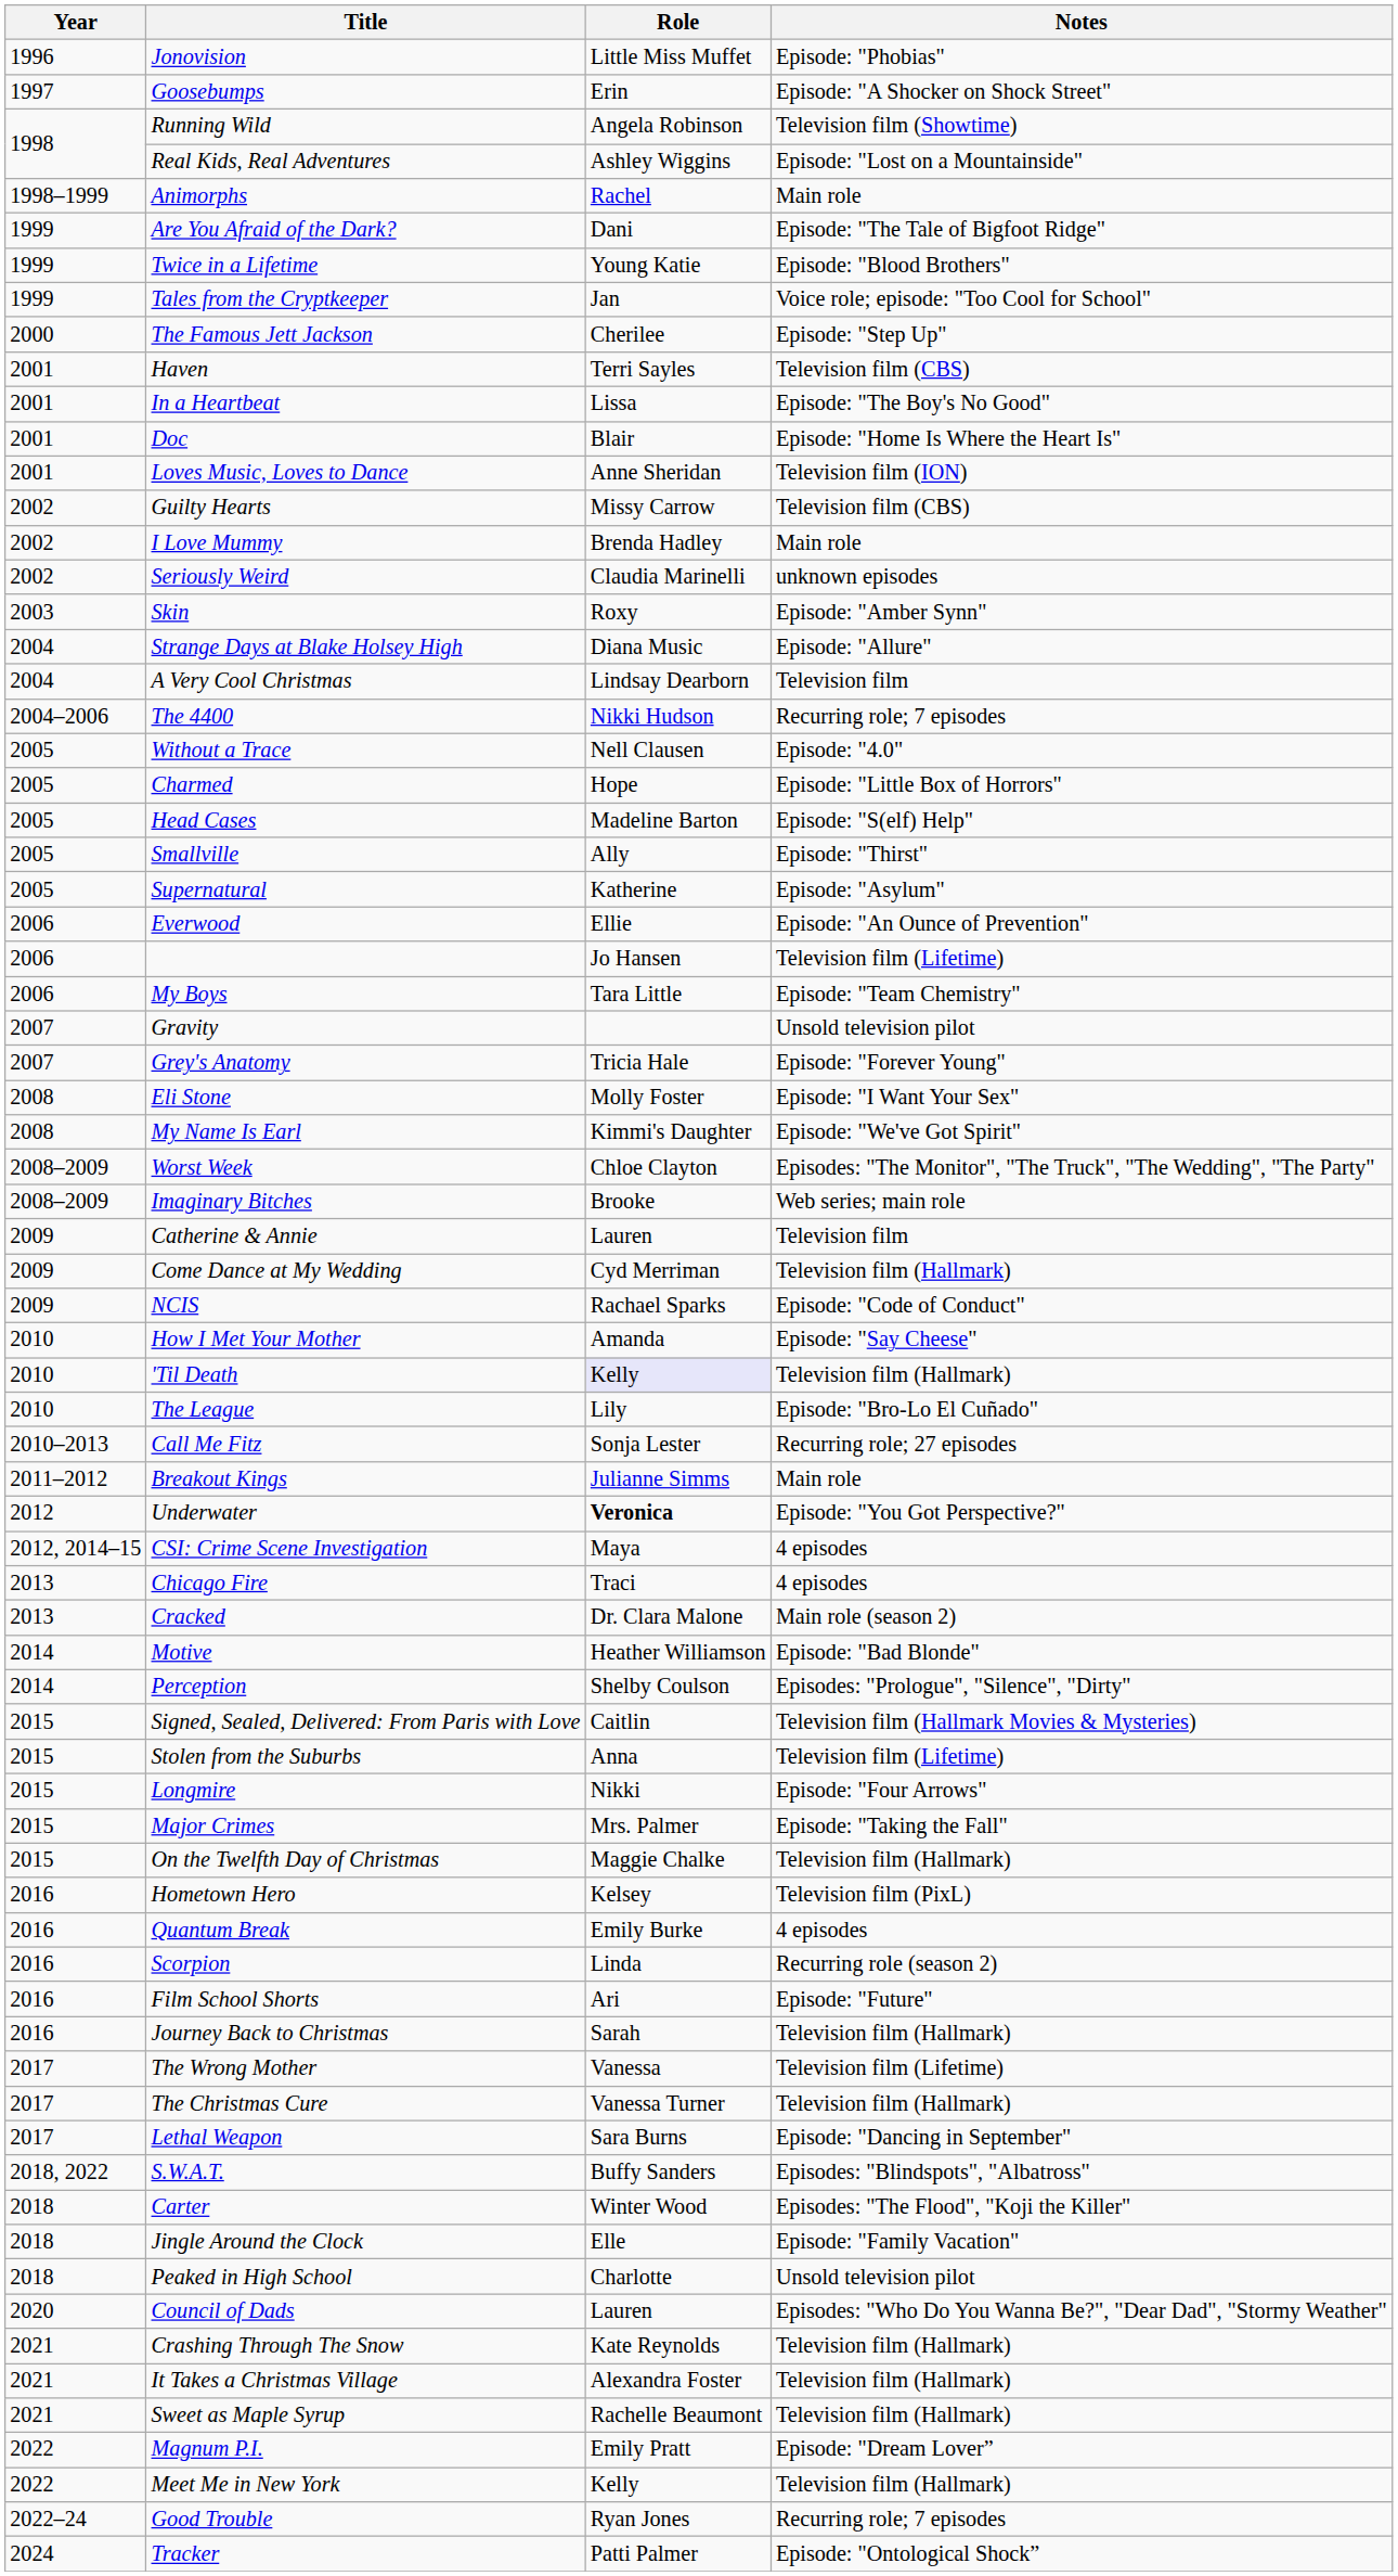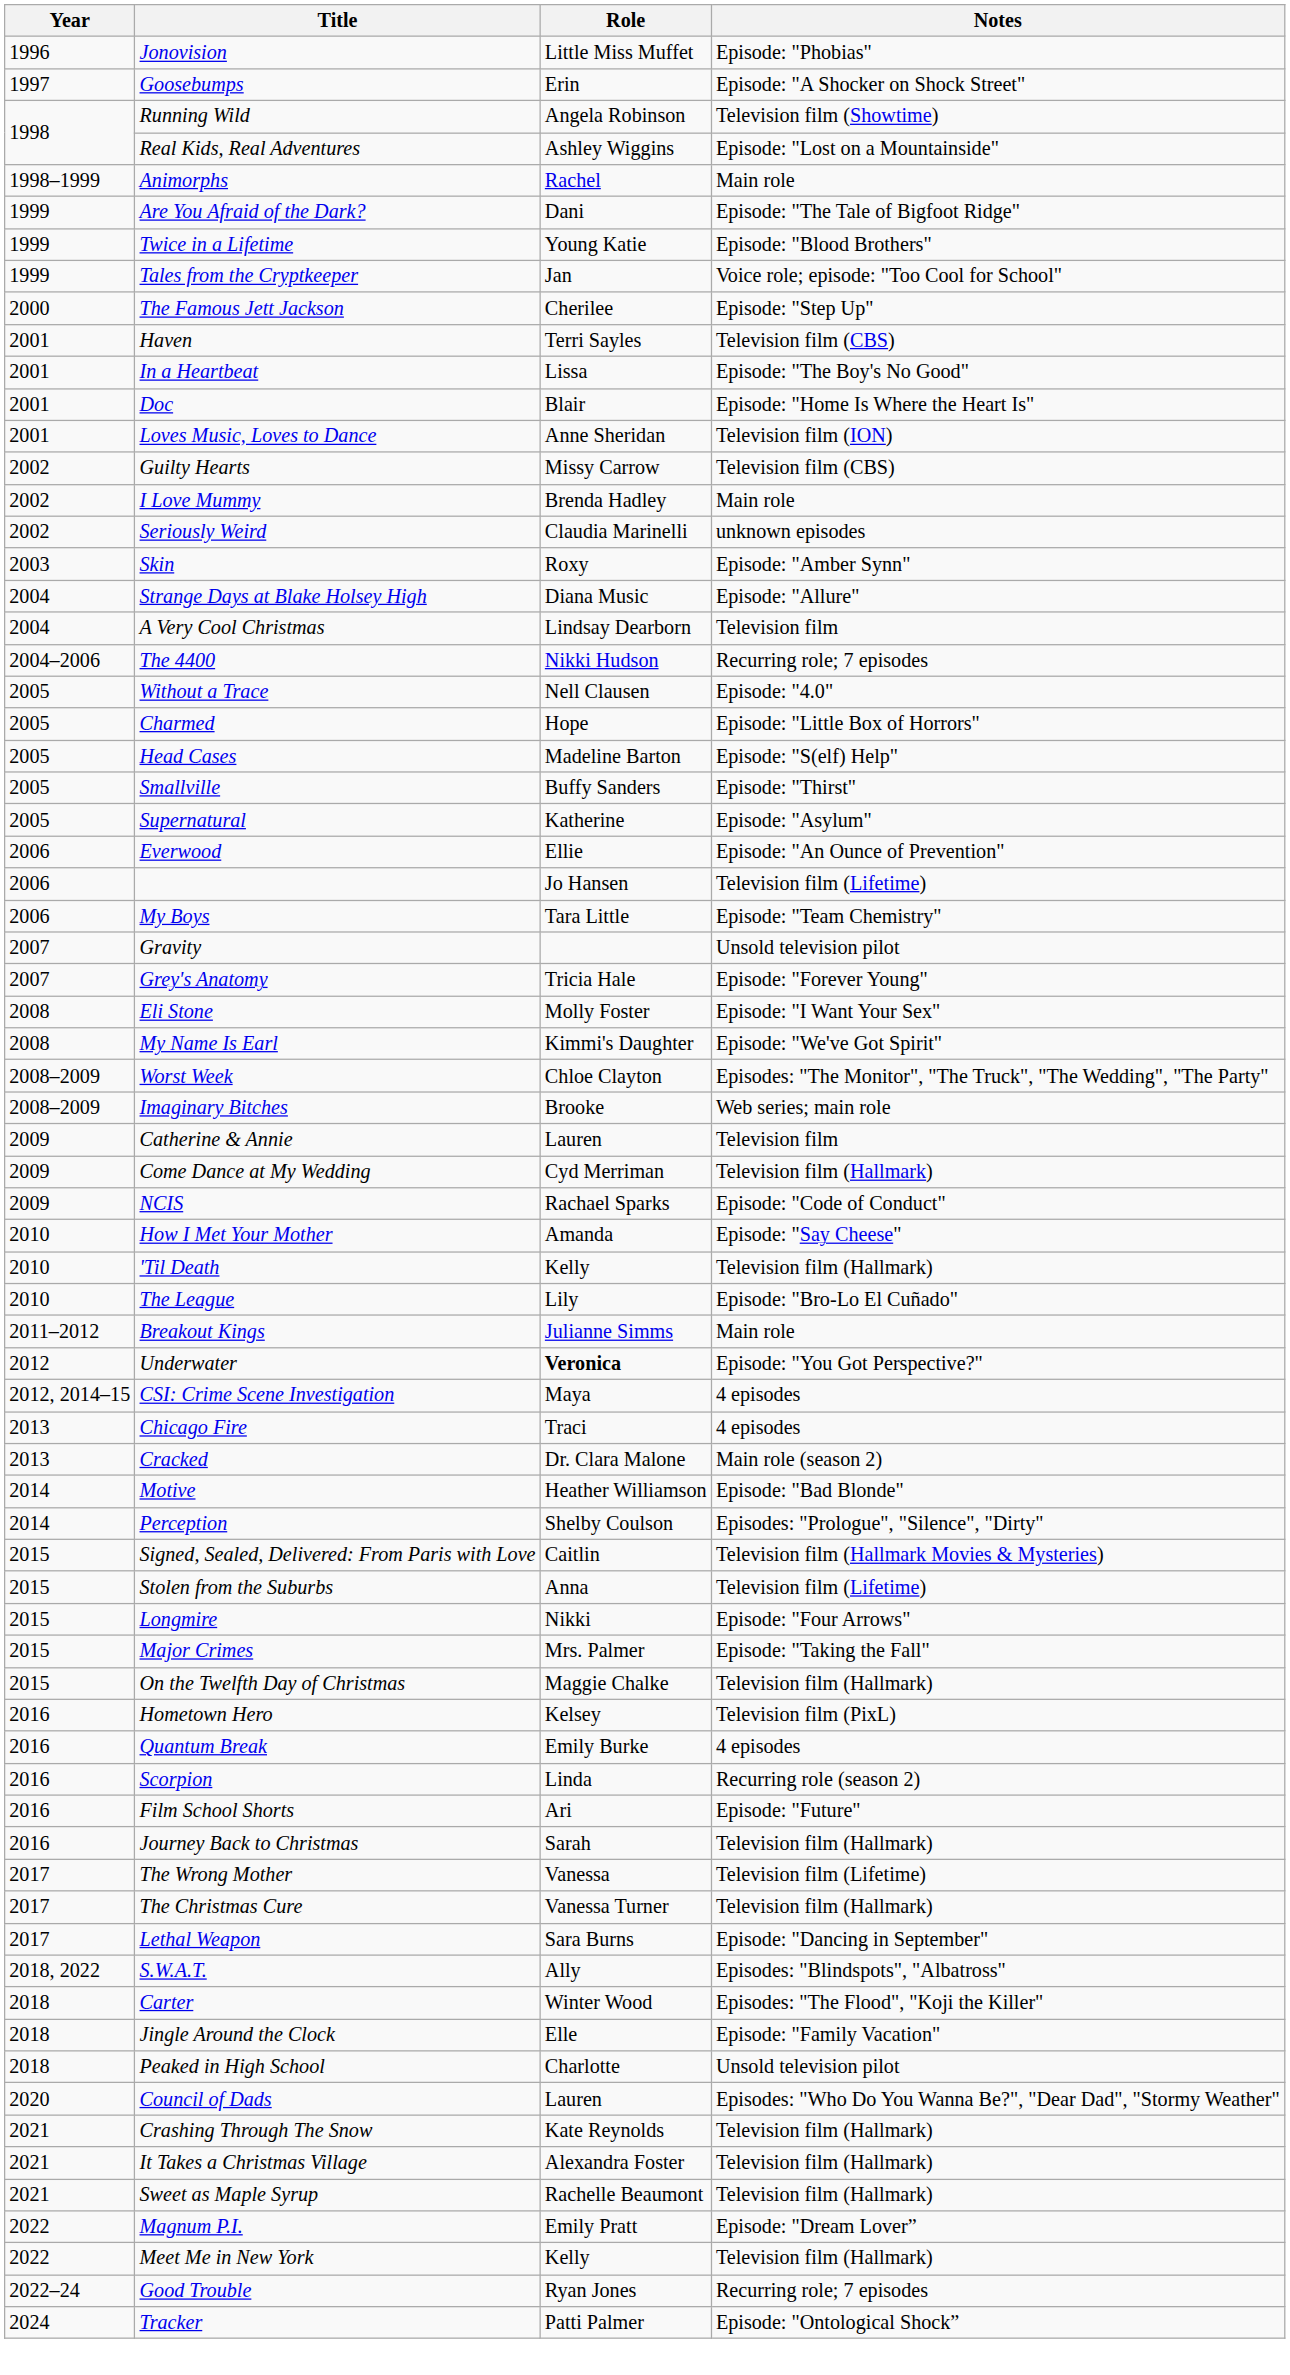Smallville | Role: Ally -> Buffy Sanders
'Til Death | Role: lavender background -> no background
- row: 2010–2013 | Call Me Fitz | Sonja Lester | Recurring role; 27 episodes
S.W.A.T. | Role: Buffy Sanders -> Ally
